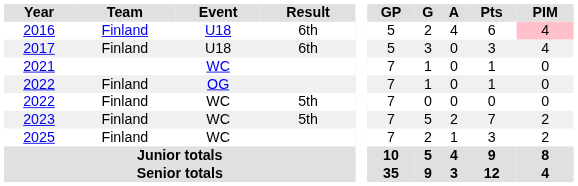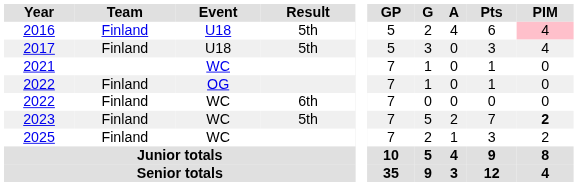2016 | Result: 6th -> 5th
2017 | Result: 6th -> 5th
2022 / WC | Result: 5th -> 6th
2023 | PIM: normal -> bold
